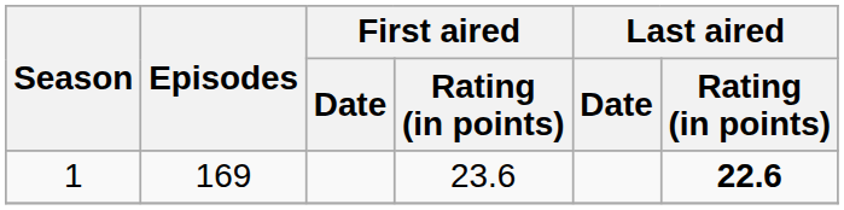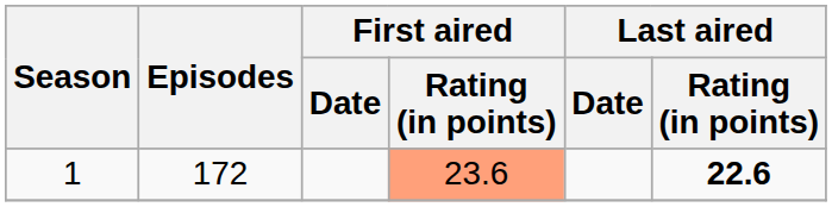1 | Episodes: 169 -> 172
1 | First aired / Rating (in points): no background -> lightsalmon background
